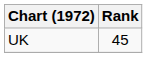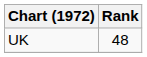UK | Rank: 45 -> 48
